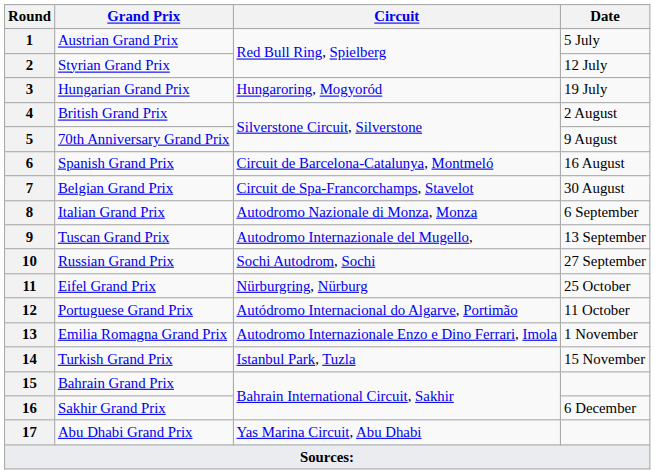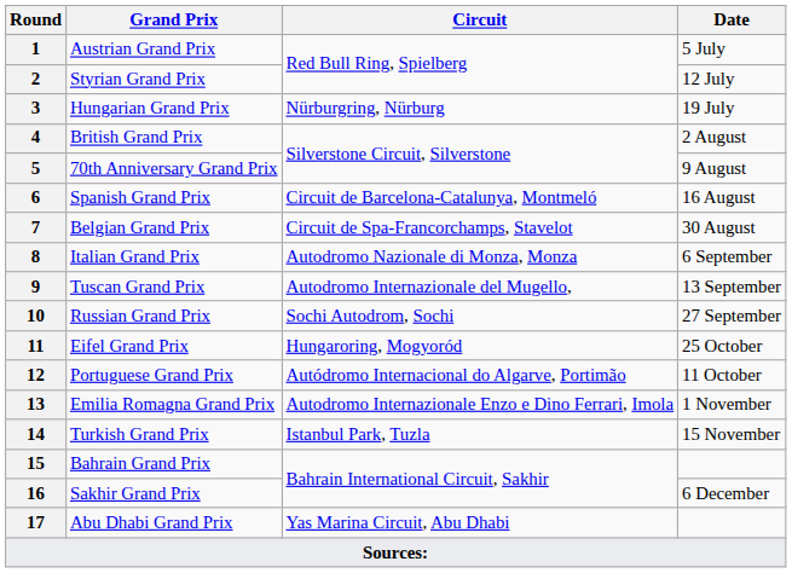3 | Circuit: Hungaroring, Mogyoród -> Nürburgring, Nürburg
11 | Circuit: Nürburgring, Nürburg -> Hungaroring, Mogyoród
